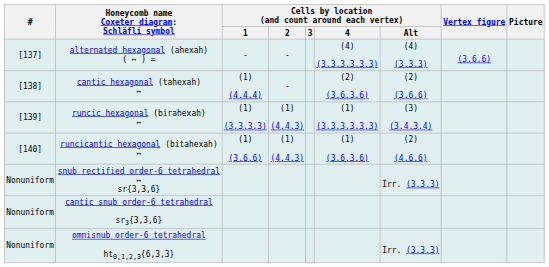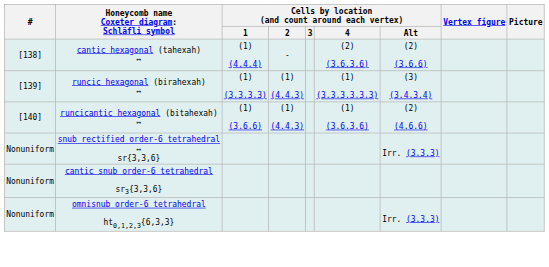- row: [137] | alternated hexagonal (ahexah) ( ↔ ) = | - | - | (4) (3.3.3.3.3.3) | (4) (3.3.3) | (3.6.6)
